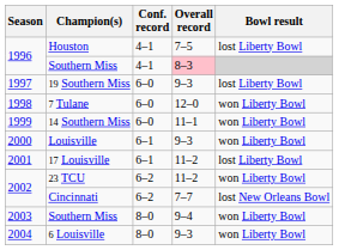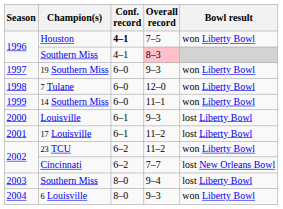Houston | Conf. record: normal -> bold
Houston | Bowl result: lost Liberty Bowl -> won Liberty Bowl
19 Southern Miss | Bowl result: lost Liberty Bowl -> won Liberty Bowl
Louisville | Bowl result: won Liberty Bowl -> lost Liberty Bowl
2003 / Southern Miss | Bowl result: won Liberty Bowl -> lost Liberty Bowl
